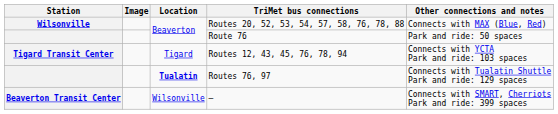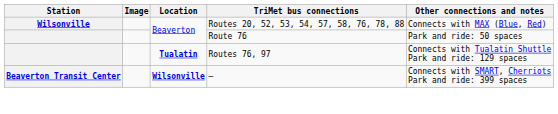- row: Tigard Transit Center | Tigard | Routes 12, 43, 45, 76, 78, 94 | Connects with YCTA Park and ride: 103 spaces
— | Location: normal -> bold
